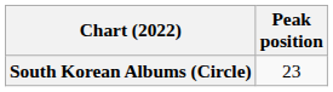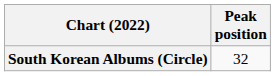South Korean Albums (Circle) | Peak position: 23 -> 32
